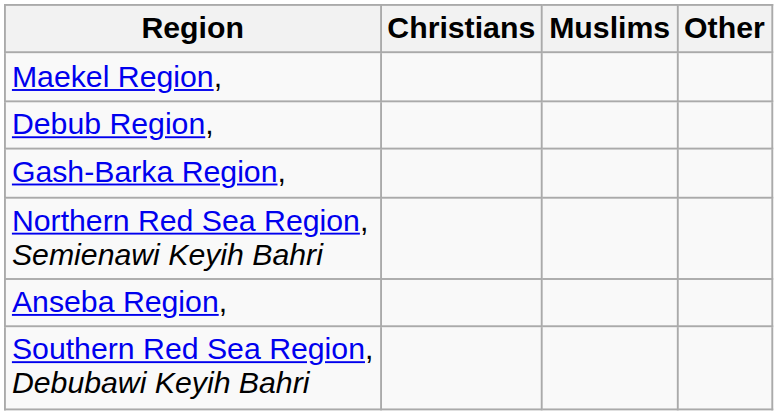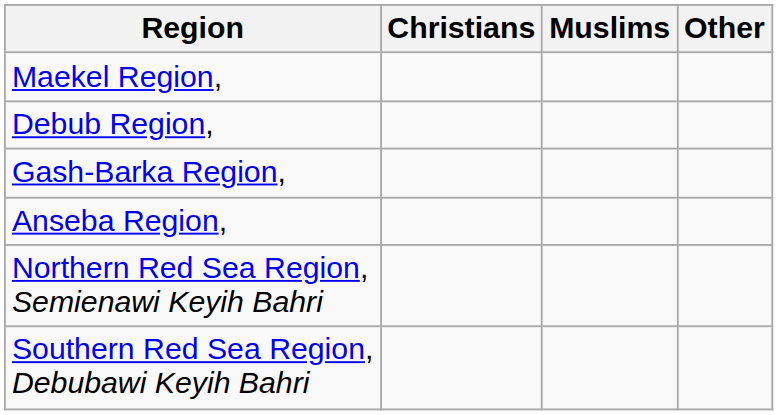rows swapped: Anseba Region, <-> Northern Red Sea Region, Semienawi Keyih Bahri
